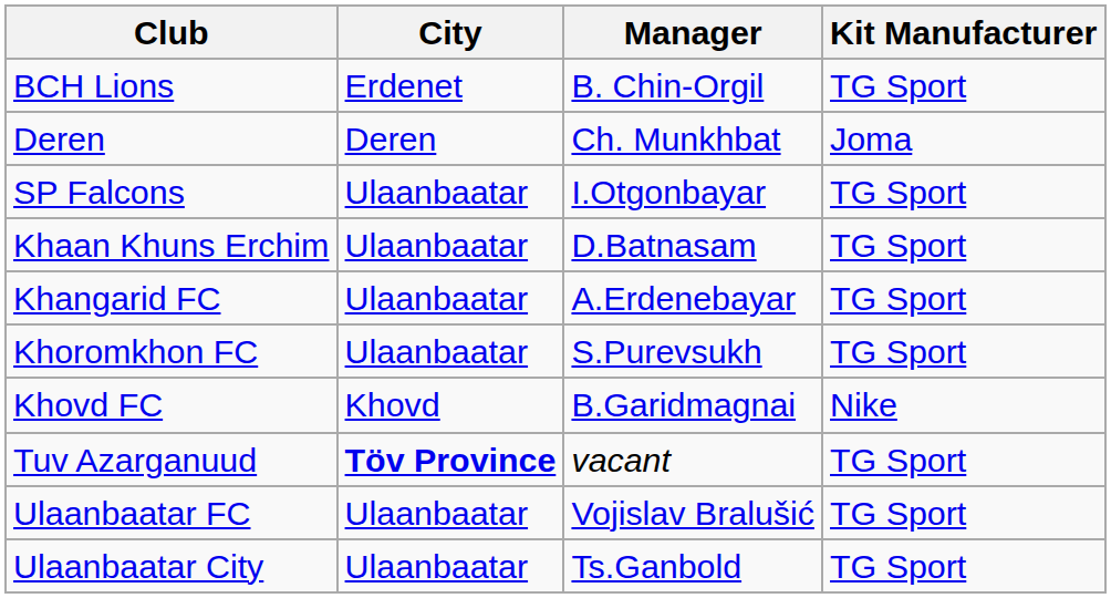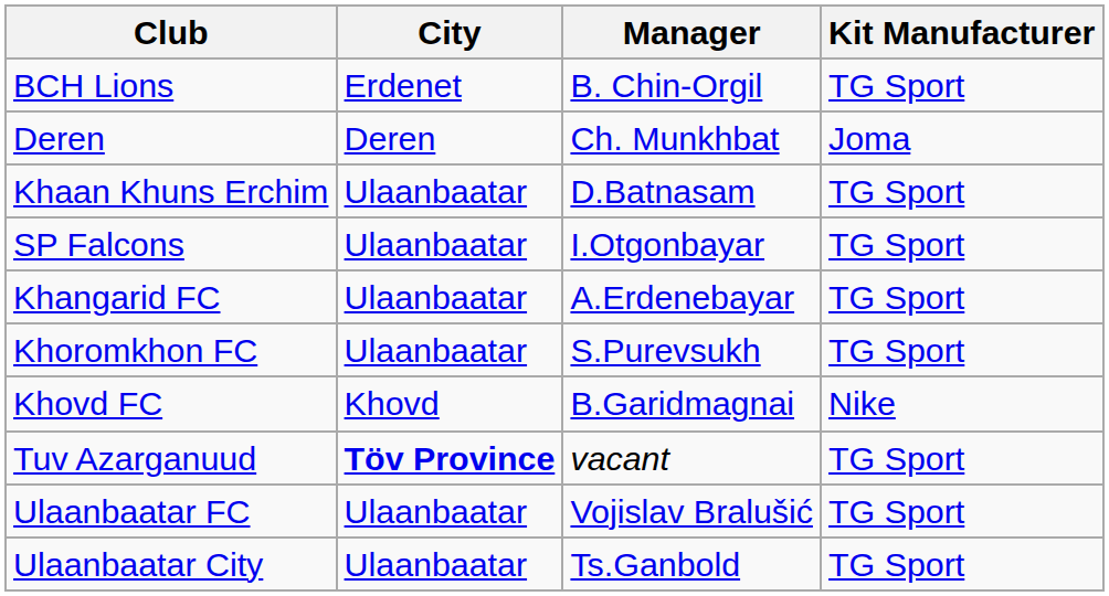rows swapped: SP Falcons <-> Khaan Khuns Erchim
